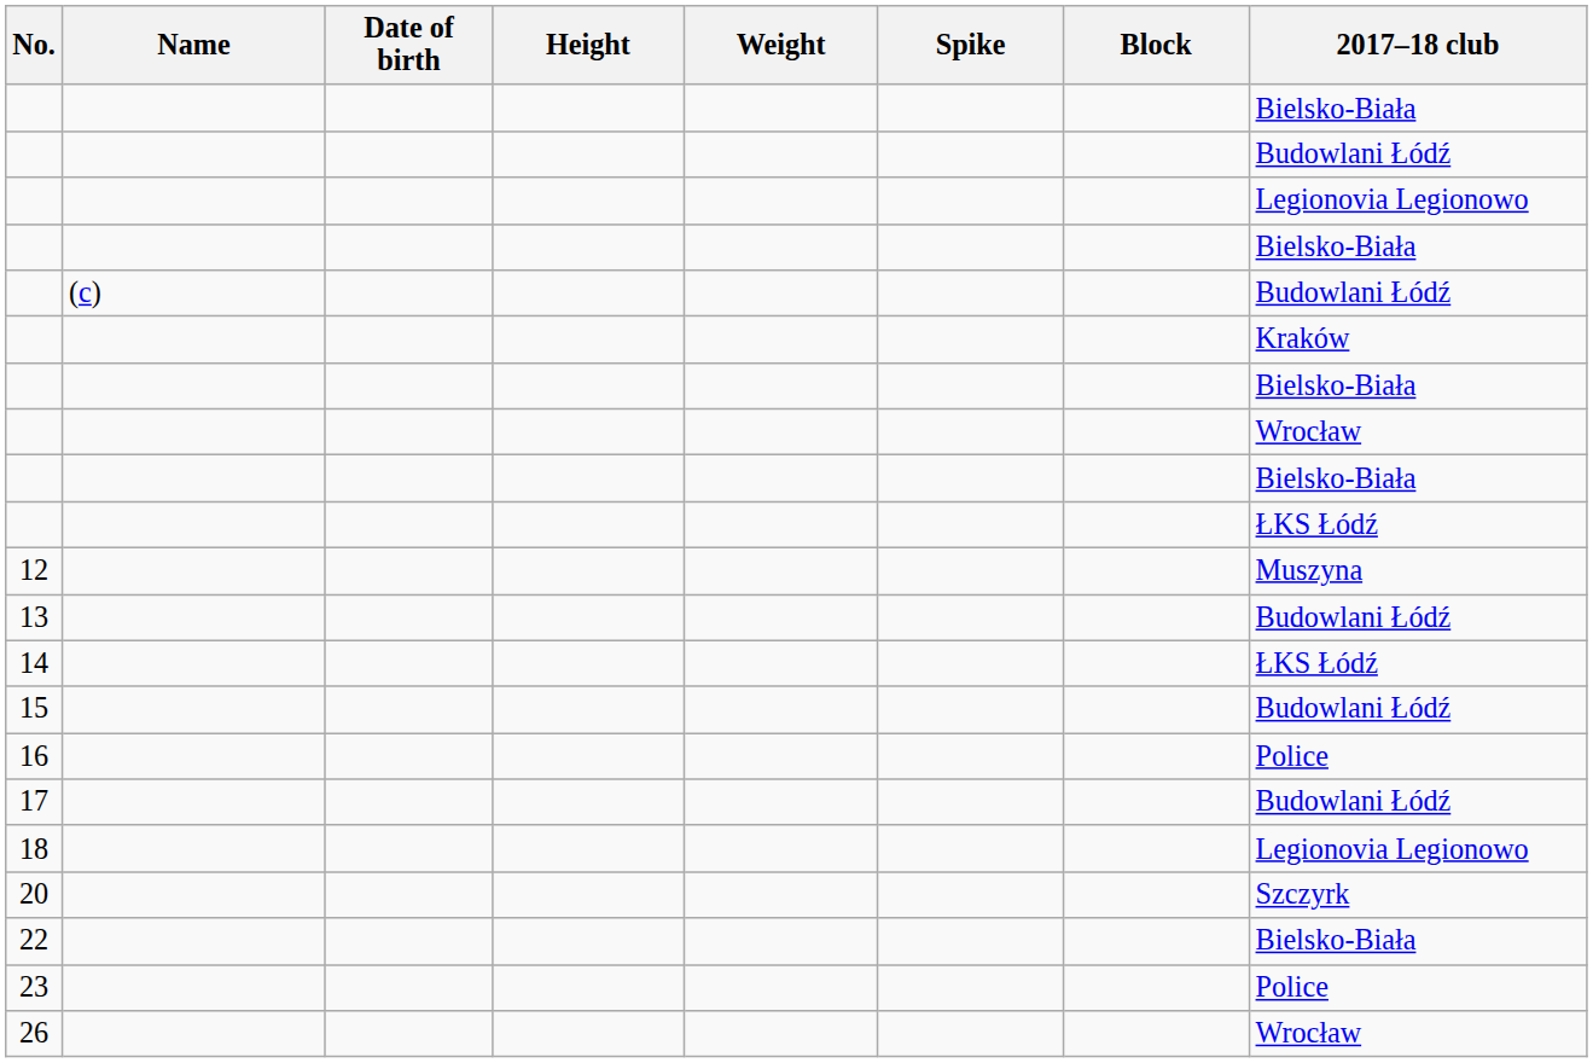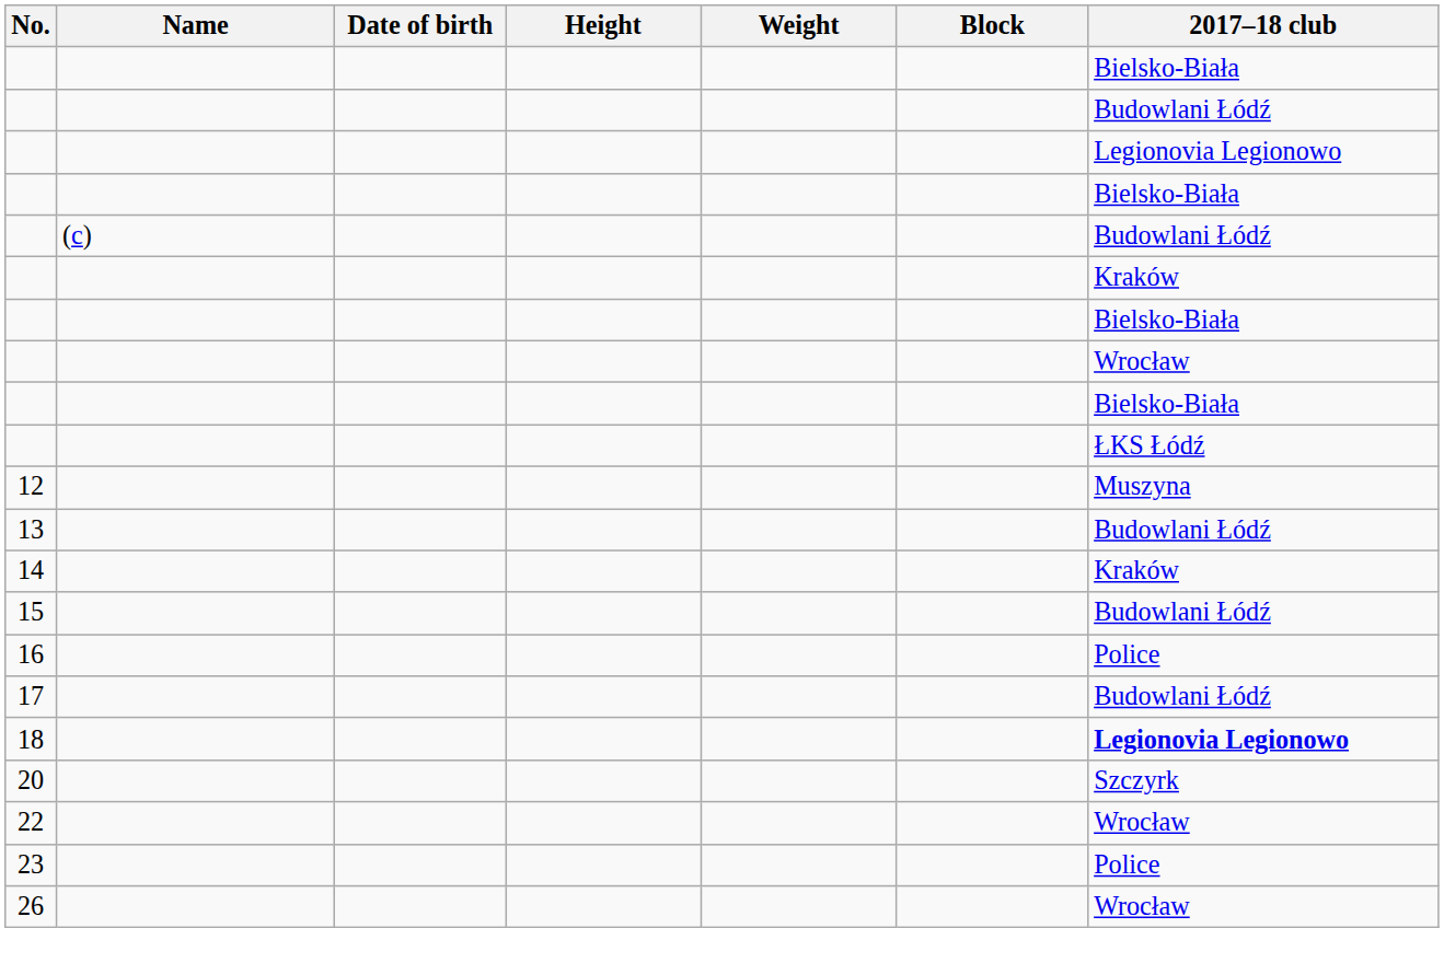- column: Spike
14 | 2017–18 club: ŁKS Łódź -> Kraków
18 | 2017–18 club: normal -> bold
22 | 2017–18 club: Bielsko-Biała -> Wrocław
